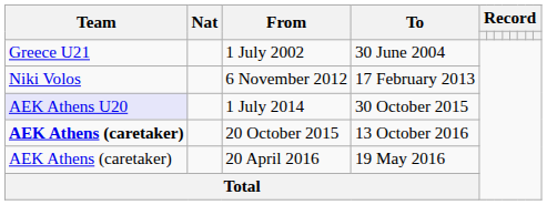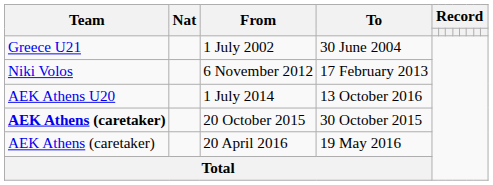1 July 2014 | Team: lavender background -> no background
1 July 2014 | To: 30 October 2015 -> 13 October 2016
20 October 2015 | To: 13 October 2016 -> 30 October 2015
